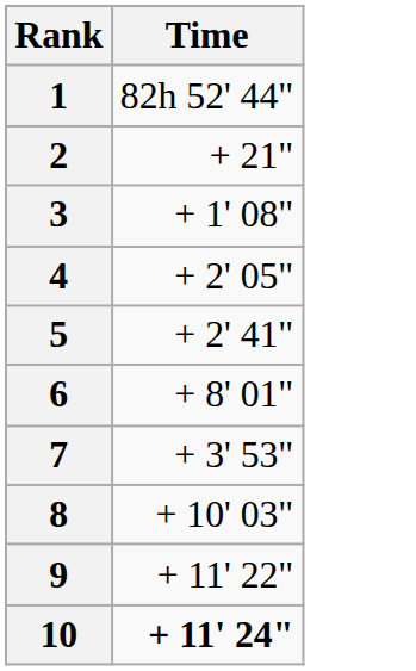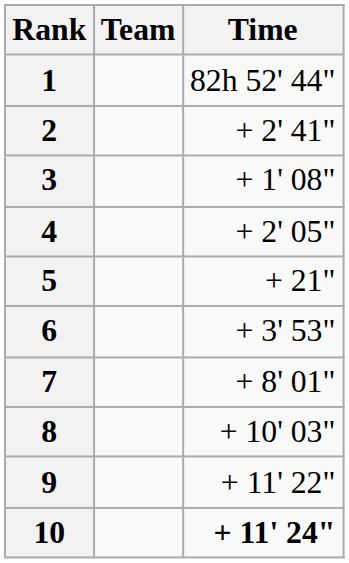+ column: Team
2 | Time: + 21" -> + 2' 41"
5 | Time: + 2' 41" -> + 21"
6 | Time: + 8' 01" -> + 3' 53"
7 | Time: + 3' 53" -> + 8' 01"
